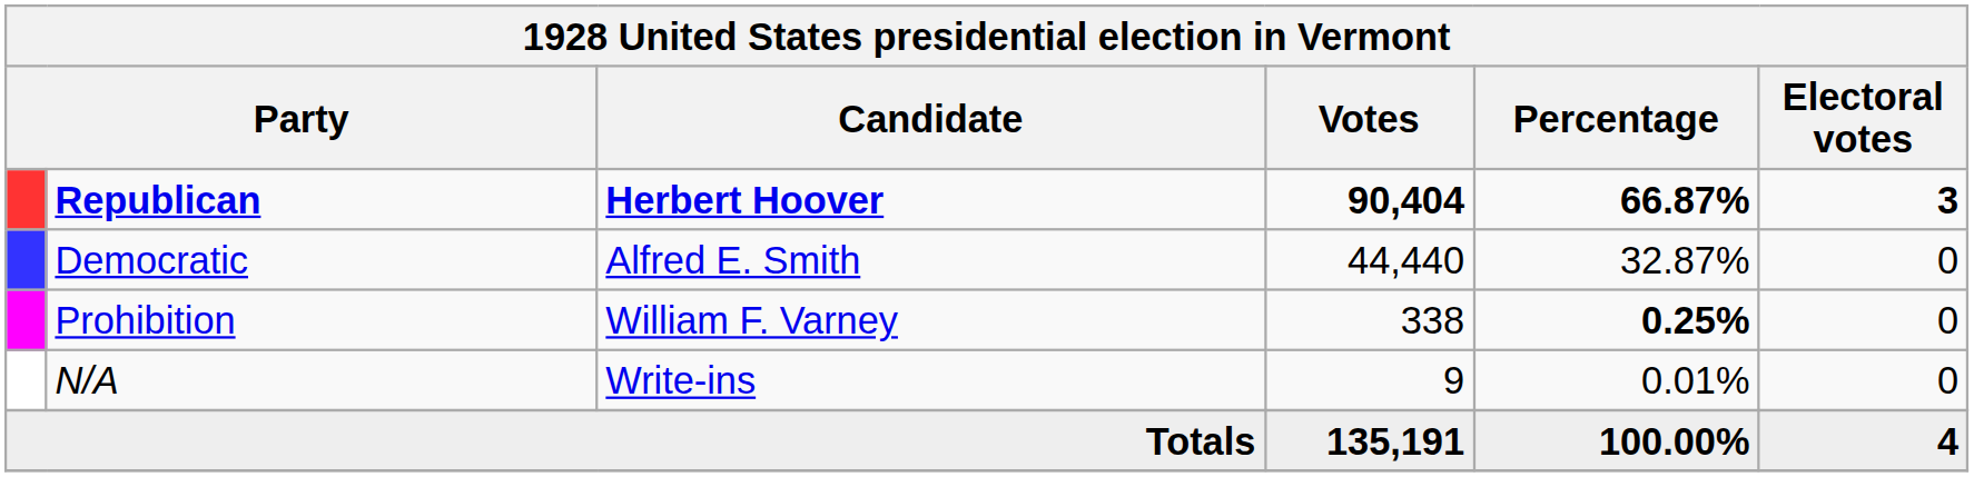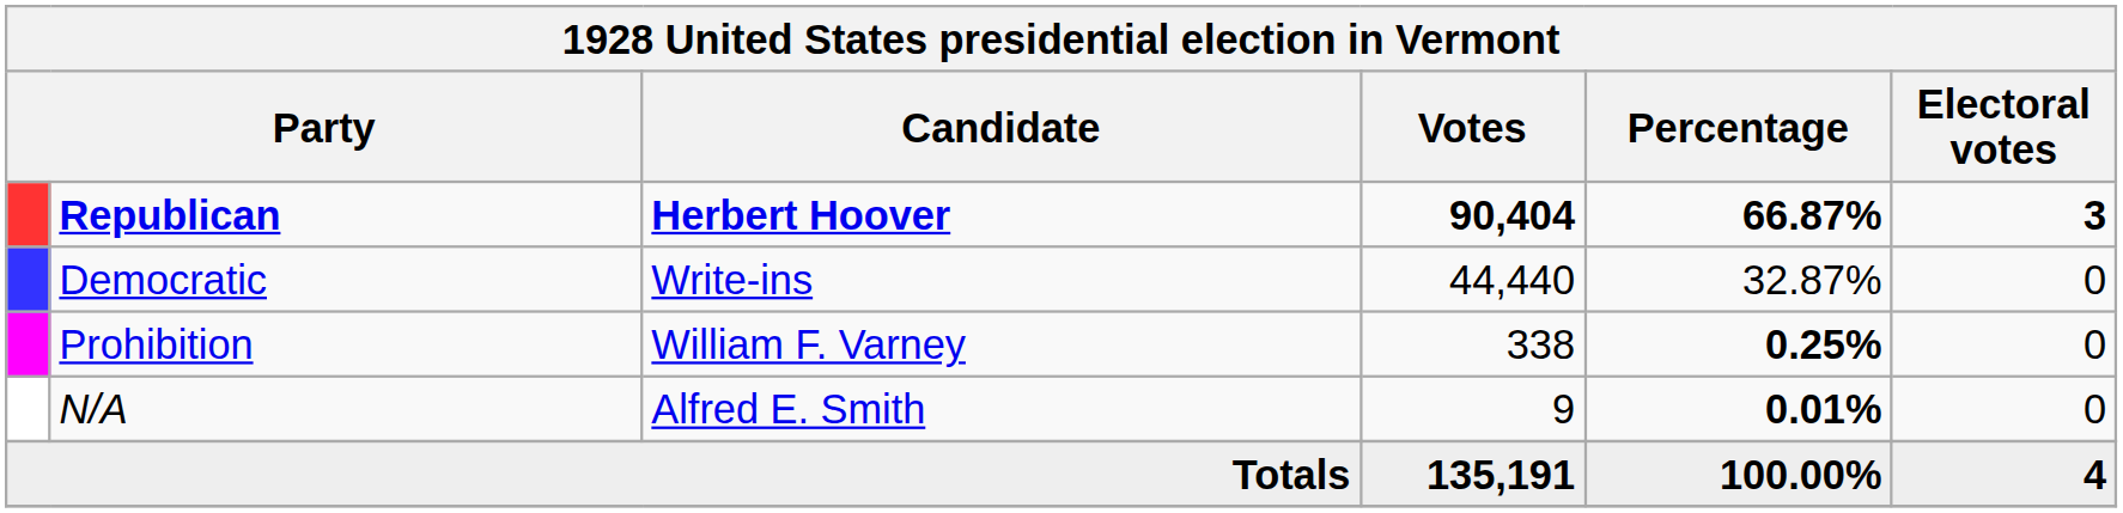Democratic | Candidate: Alfred E. Smith -> Write-ins
N/A | Candidate: Write-ins -> Alfred E. Smith
N/A | Percentage: normal -> bold
